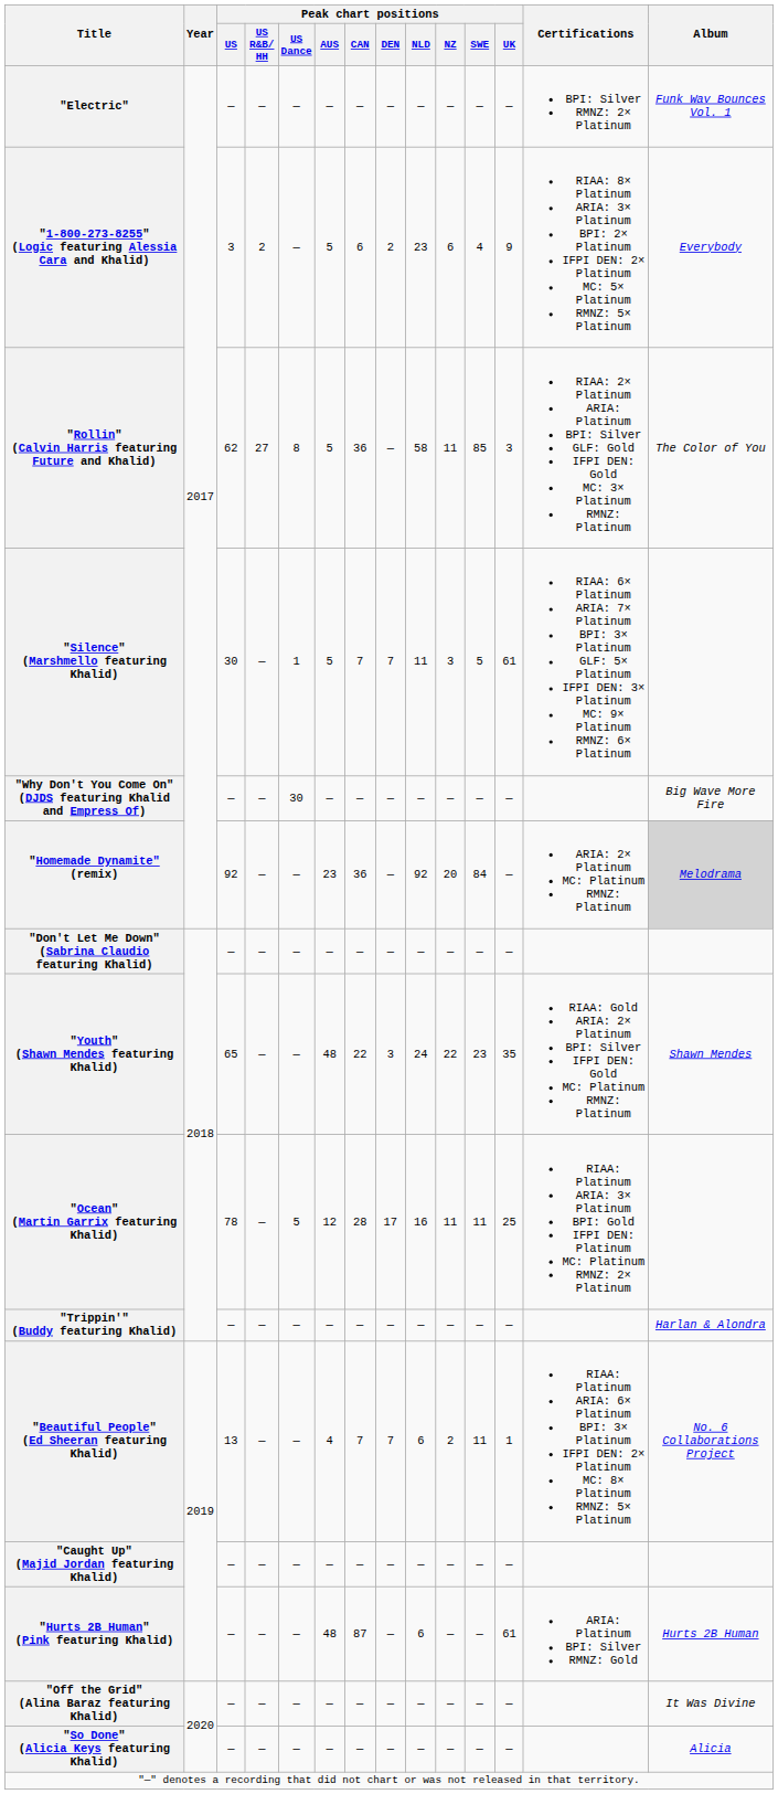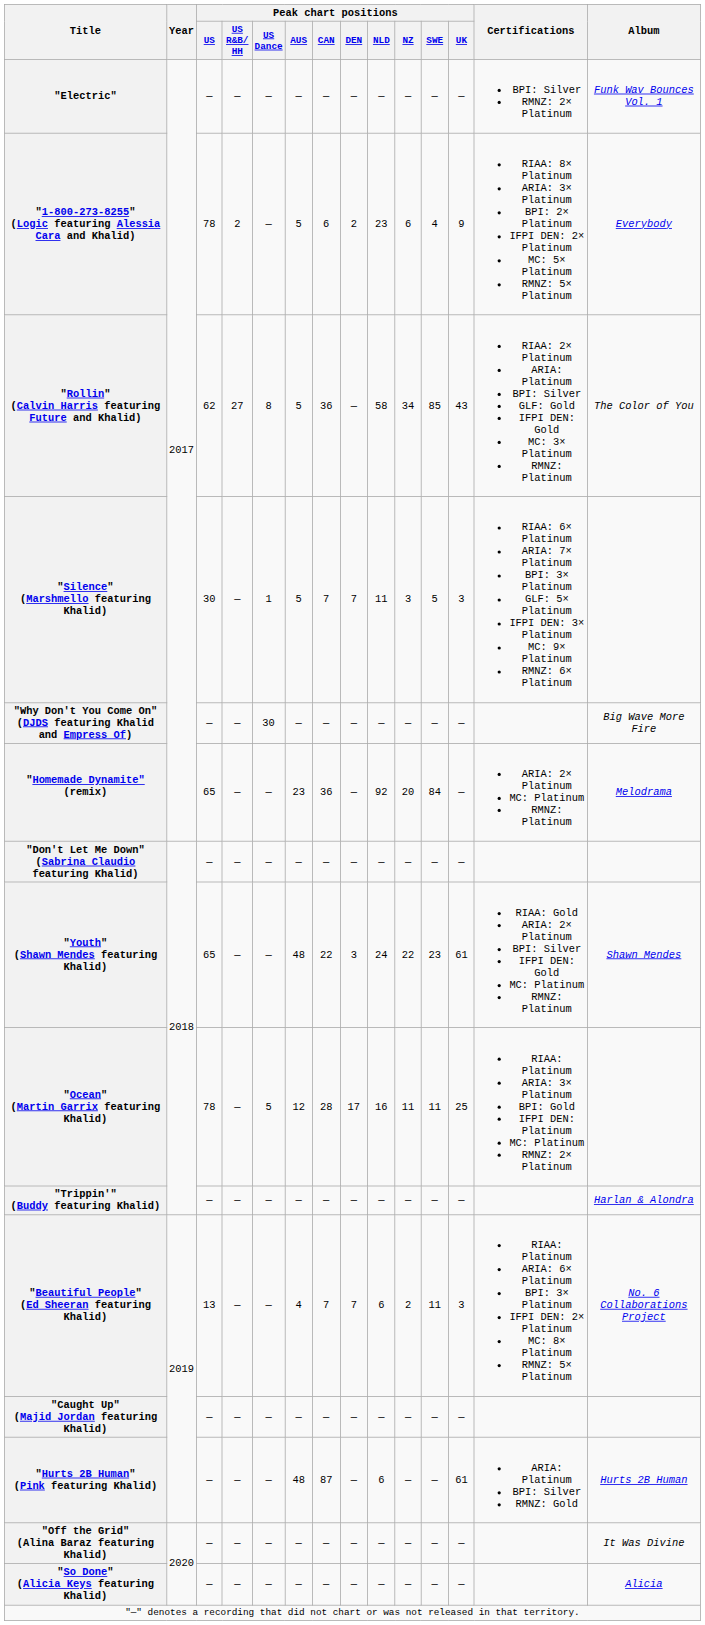"1-800-273-8255" (Logic featuring Alessia Cara and Khalid) | Peak chart positions / US: 3 -> 78
"Rollin" (Calvin Harris featuring Future and Khalid) | Peak chart positions / NZ: 11 -> 34
"Rollin" (Calvin Harris featuring Future and Khalid) | Peak chart positions / UK: 3 -> 43
"Silence" (Marshmello featuring Khalid) | Peak chart positions / UK: 61 -> 3
"Homemade Dynamite" (remix) | Peak chart positions / US: 92 -> 65
"Homemade Dynamite" (remix) | Album: lightgrey background -> no background
"Youth" (Shawn Mendes featuring Khalid) | Peak chart positions / UK: 35 -> 61
"Beautiful People" (Ed Sheeran featuring Khalid) | Peak chart positions / UK: 1 -> 3
